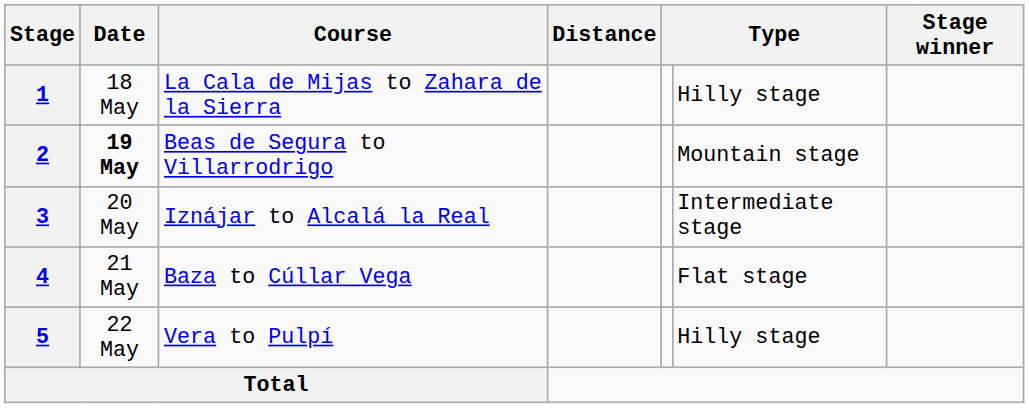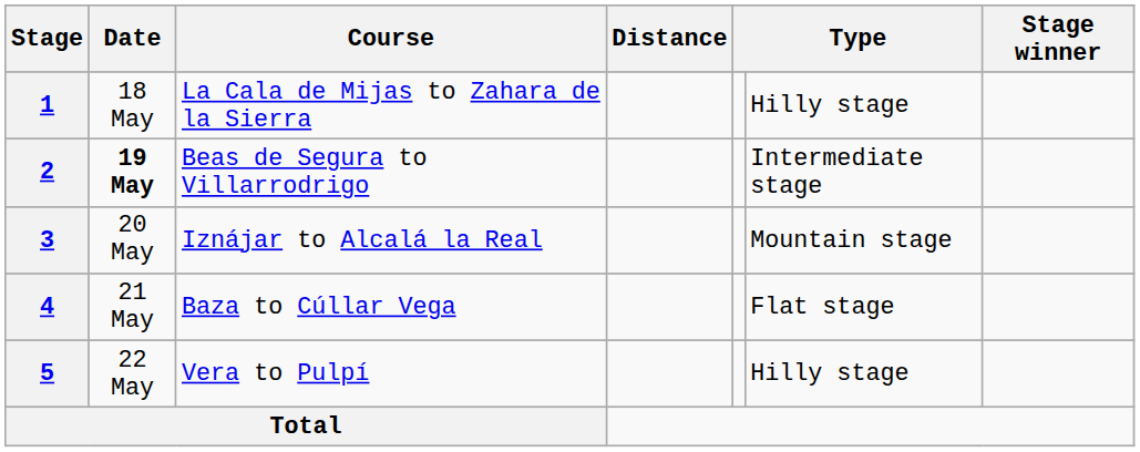2 | column 6: Mountain stage -> Intermediate stage
3 | column 6: Intermediate stage -> Mountain stage
